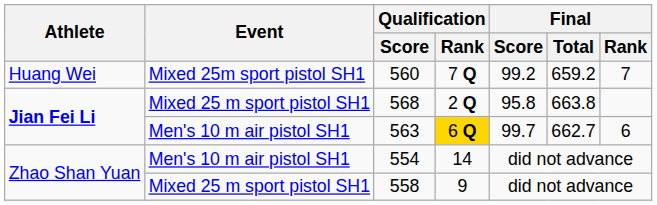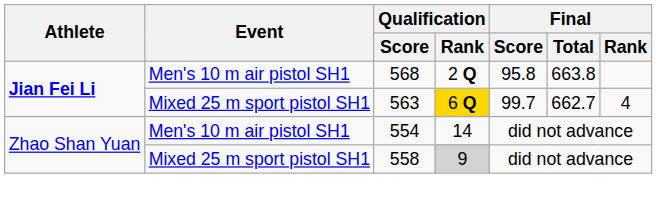- row: Huang Wei | Mixed 25m sport pistol SH1 | 560 | 7 Q | 99.2 | 659.2 | 7
568 | Event: Mixed 25 m sport pistol SH1 -> Men's 10 m air pistol SH1
563 | Event: Men's 10 m air pistol SH1 -> Mixed 25 m sport pistol SH1
563 | Final / Rank: 6 -> 4
558 | Qualification / Rank: no background -> lightgrey background
